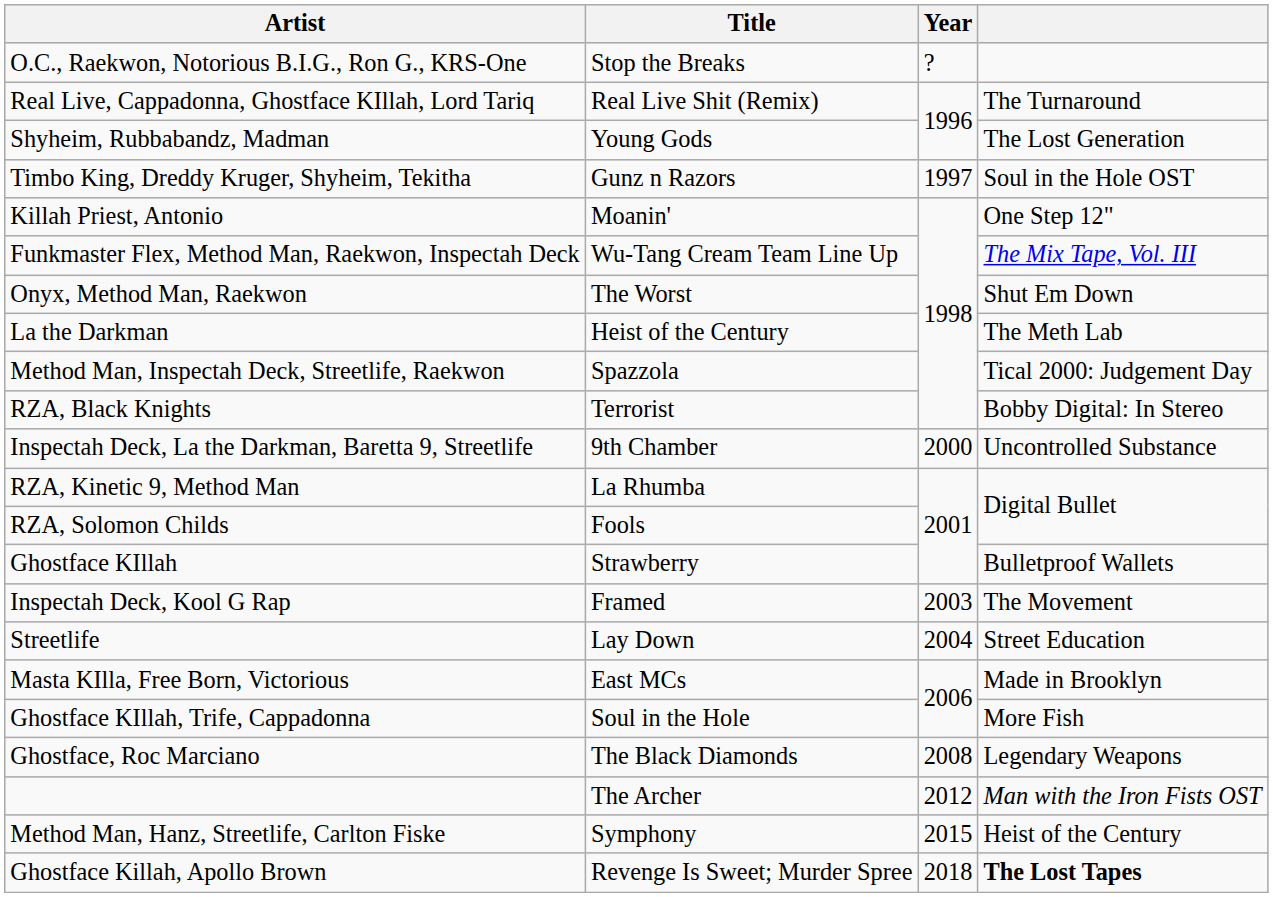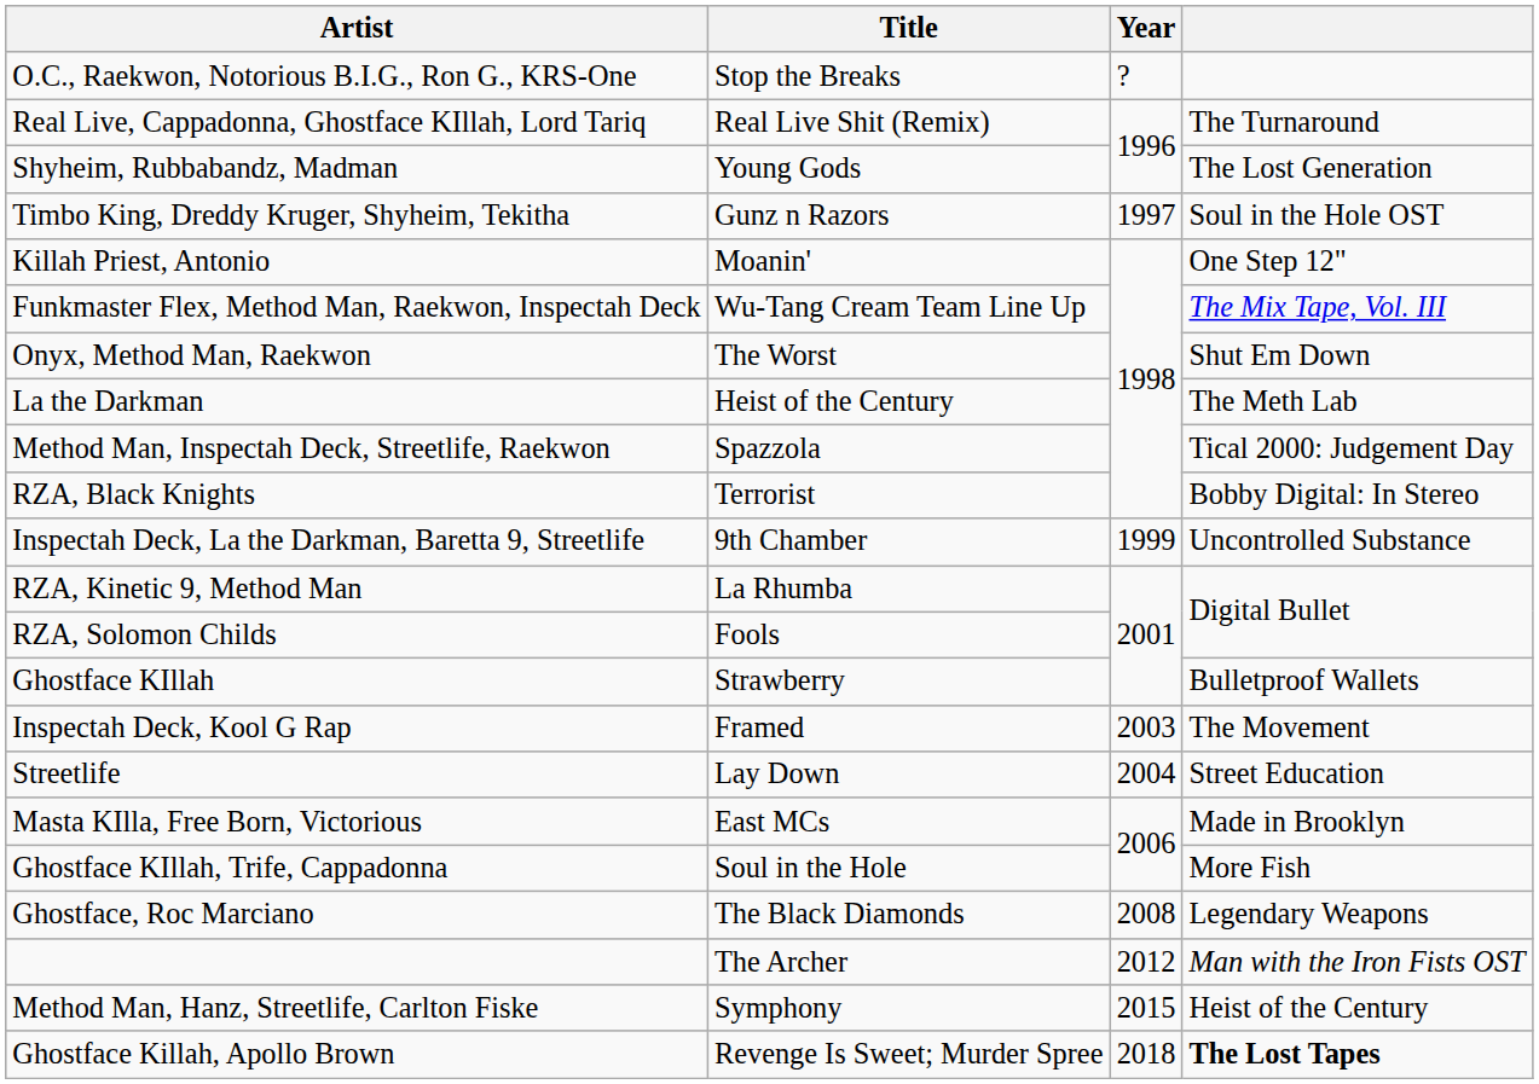Inspectah Deck, La the Darkman, Baretta 9, Streetlife | Year: 2000 -> 1999
